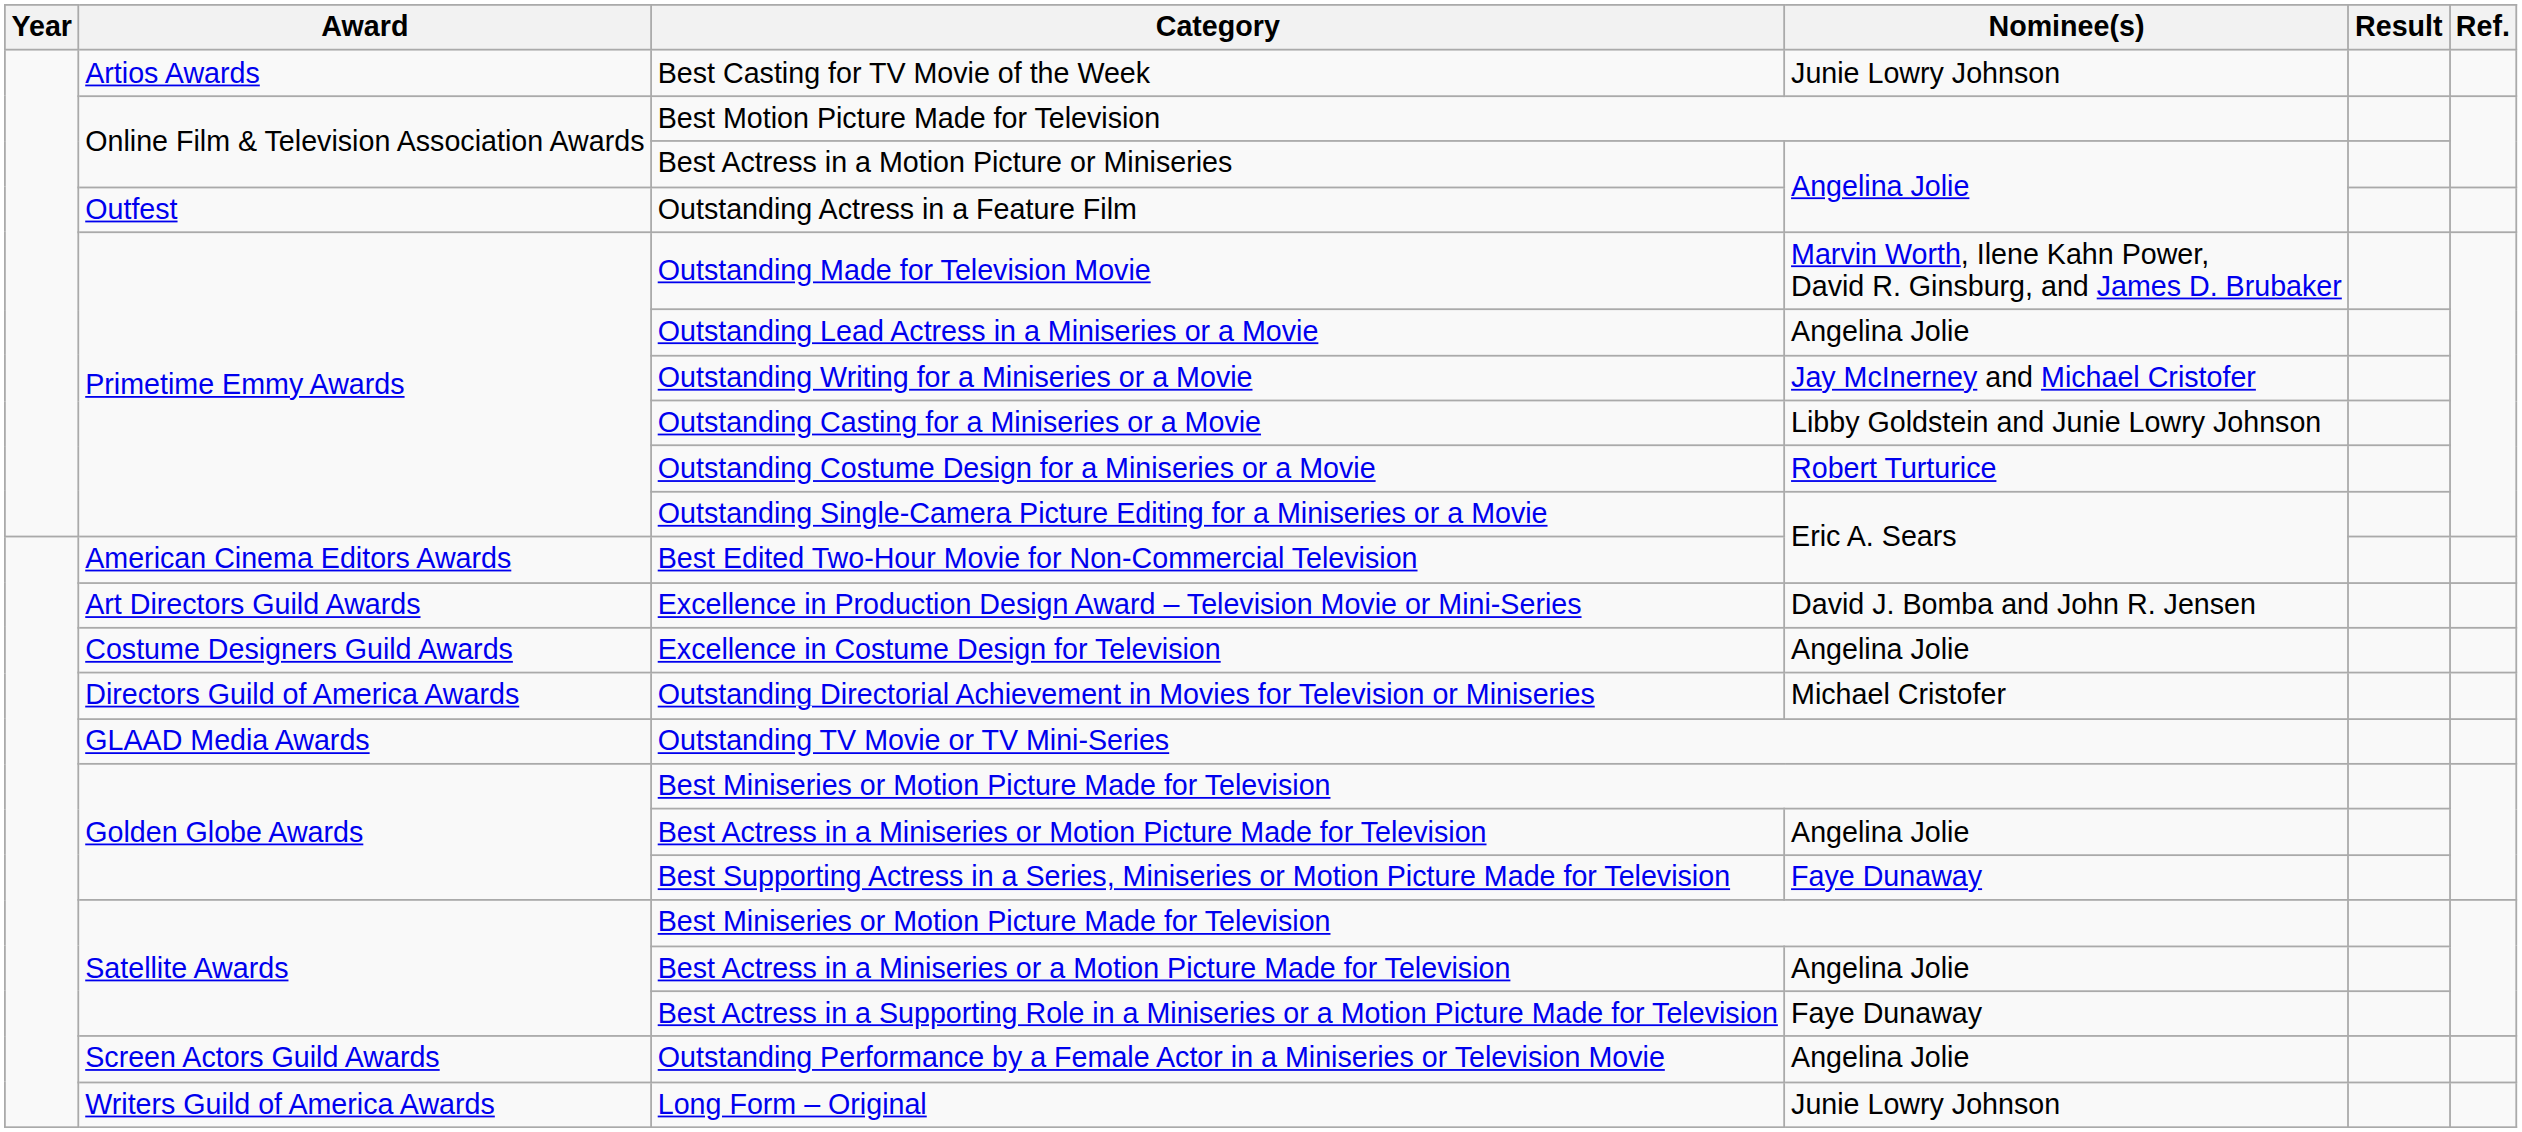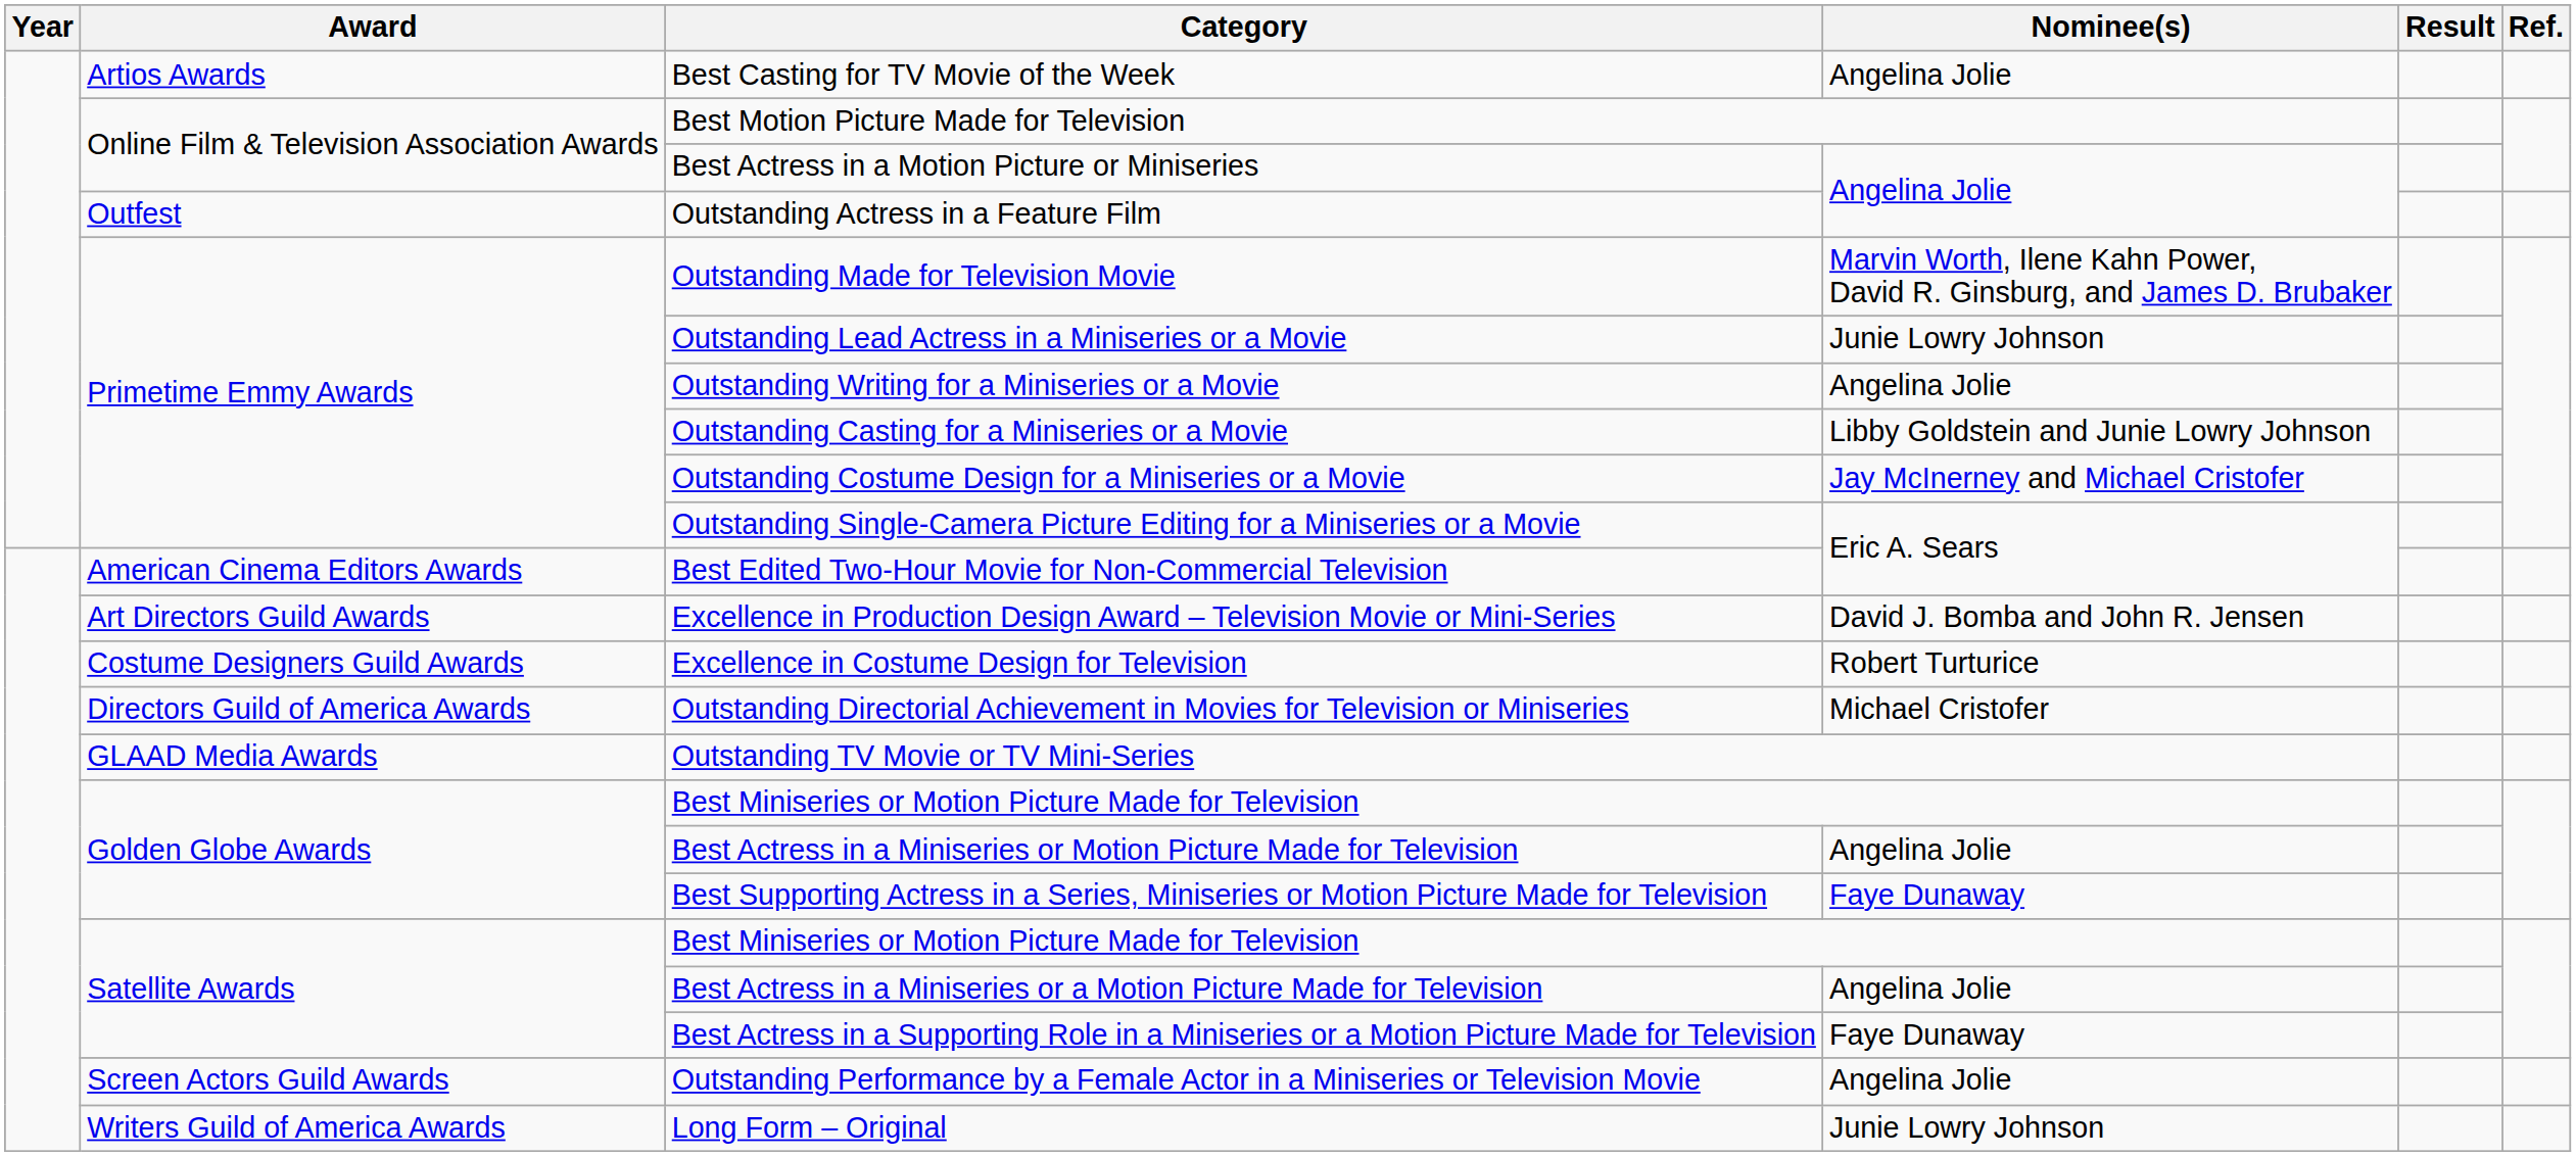Best Casting for TV Movie of the Week | Nominee(s): Junie Lowry Johnson -> Angelina Jolie
Outstanding Lead Actress in a Miniseries or a Movie | Nominee(s): Angelina Jolie -> Junie Lowry Johnson
Outstanding Writing for a Miniseries or a Movie | Nominee(s): Jay McInerney and Michael Cristofer -> Angelina Jolie
Outstanding Costume Design for a Miniseries or a Movie | Nominee(s): Robert Turturice -> Jay McInerney and Michael Cristofer
Excellence in Costume Design for Television | Nominee(s): Angelina Jolie -> Robert Turturice
